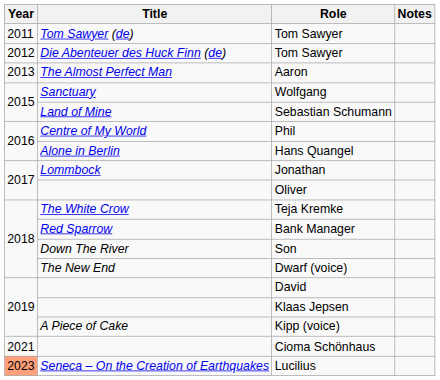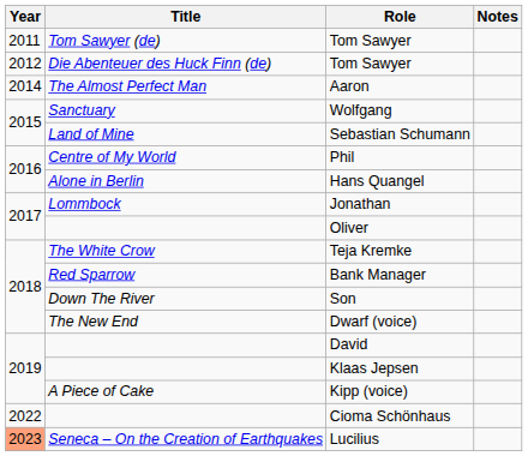Aaron | Year: 2013 -> 2014
Cioma Schönhaus | Year: 2021 -> 2022
